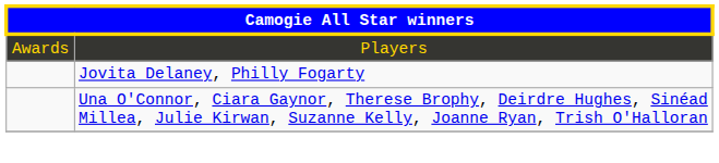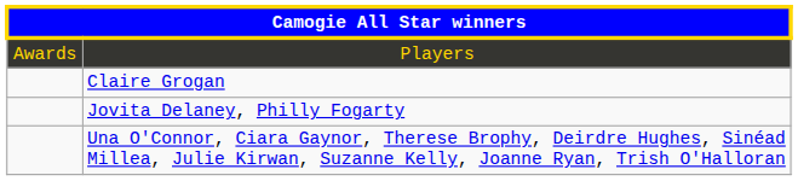+ row: Claire Grogan
